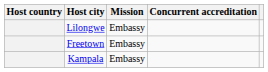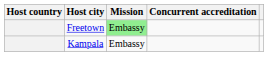- row: Lilongwe | Embassy
Freetown | Mission: no background -> lightgreen background
